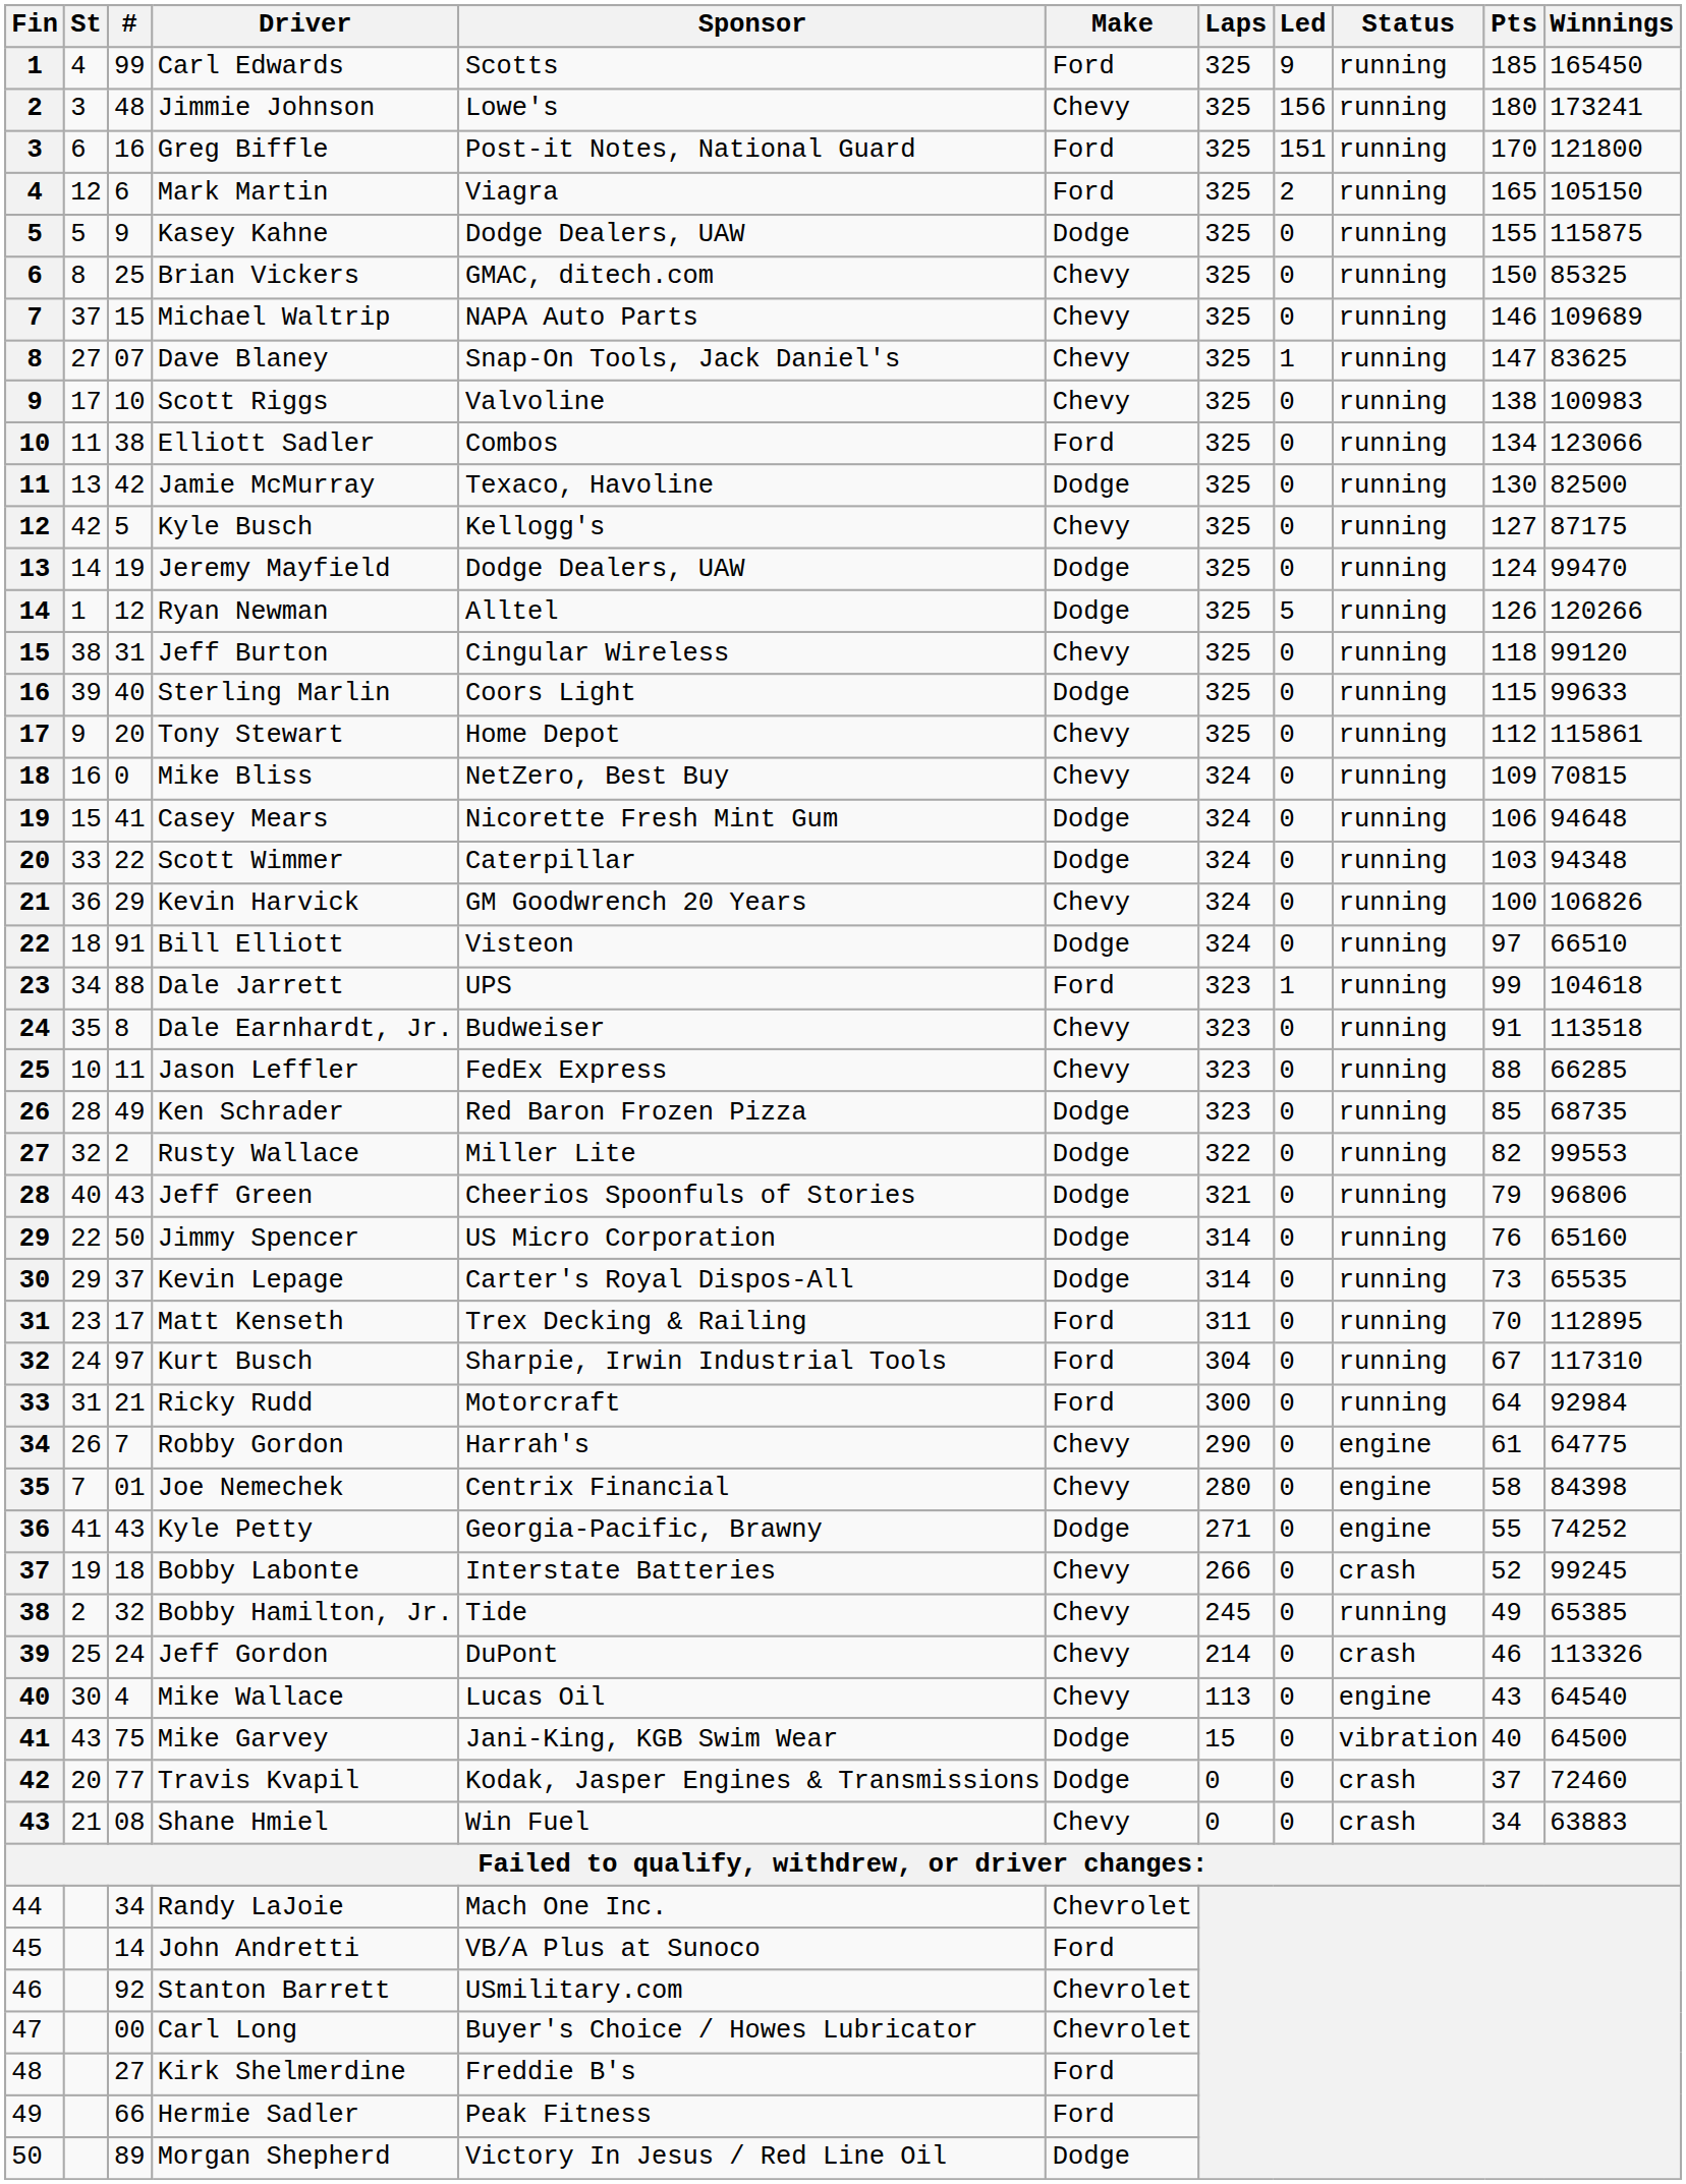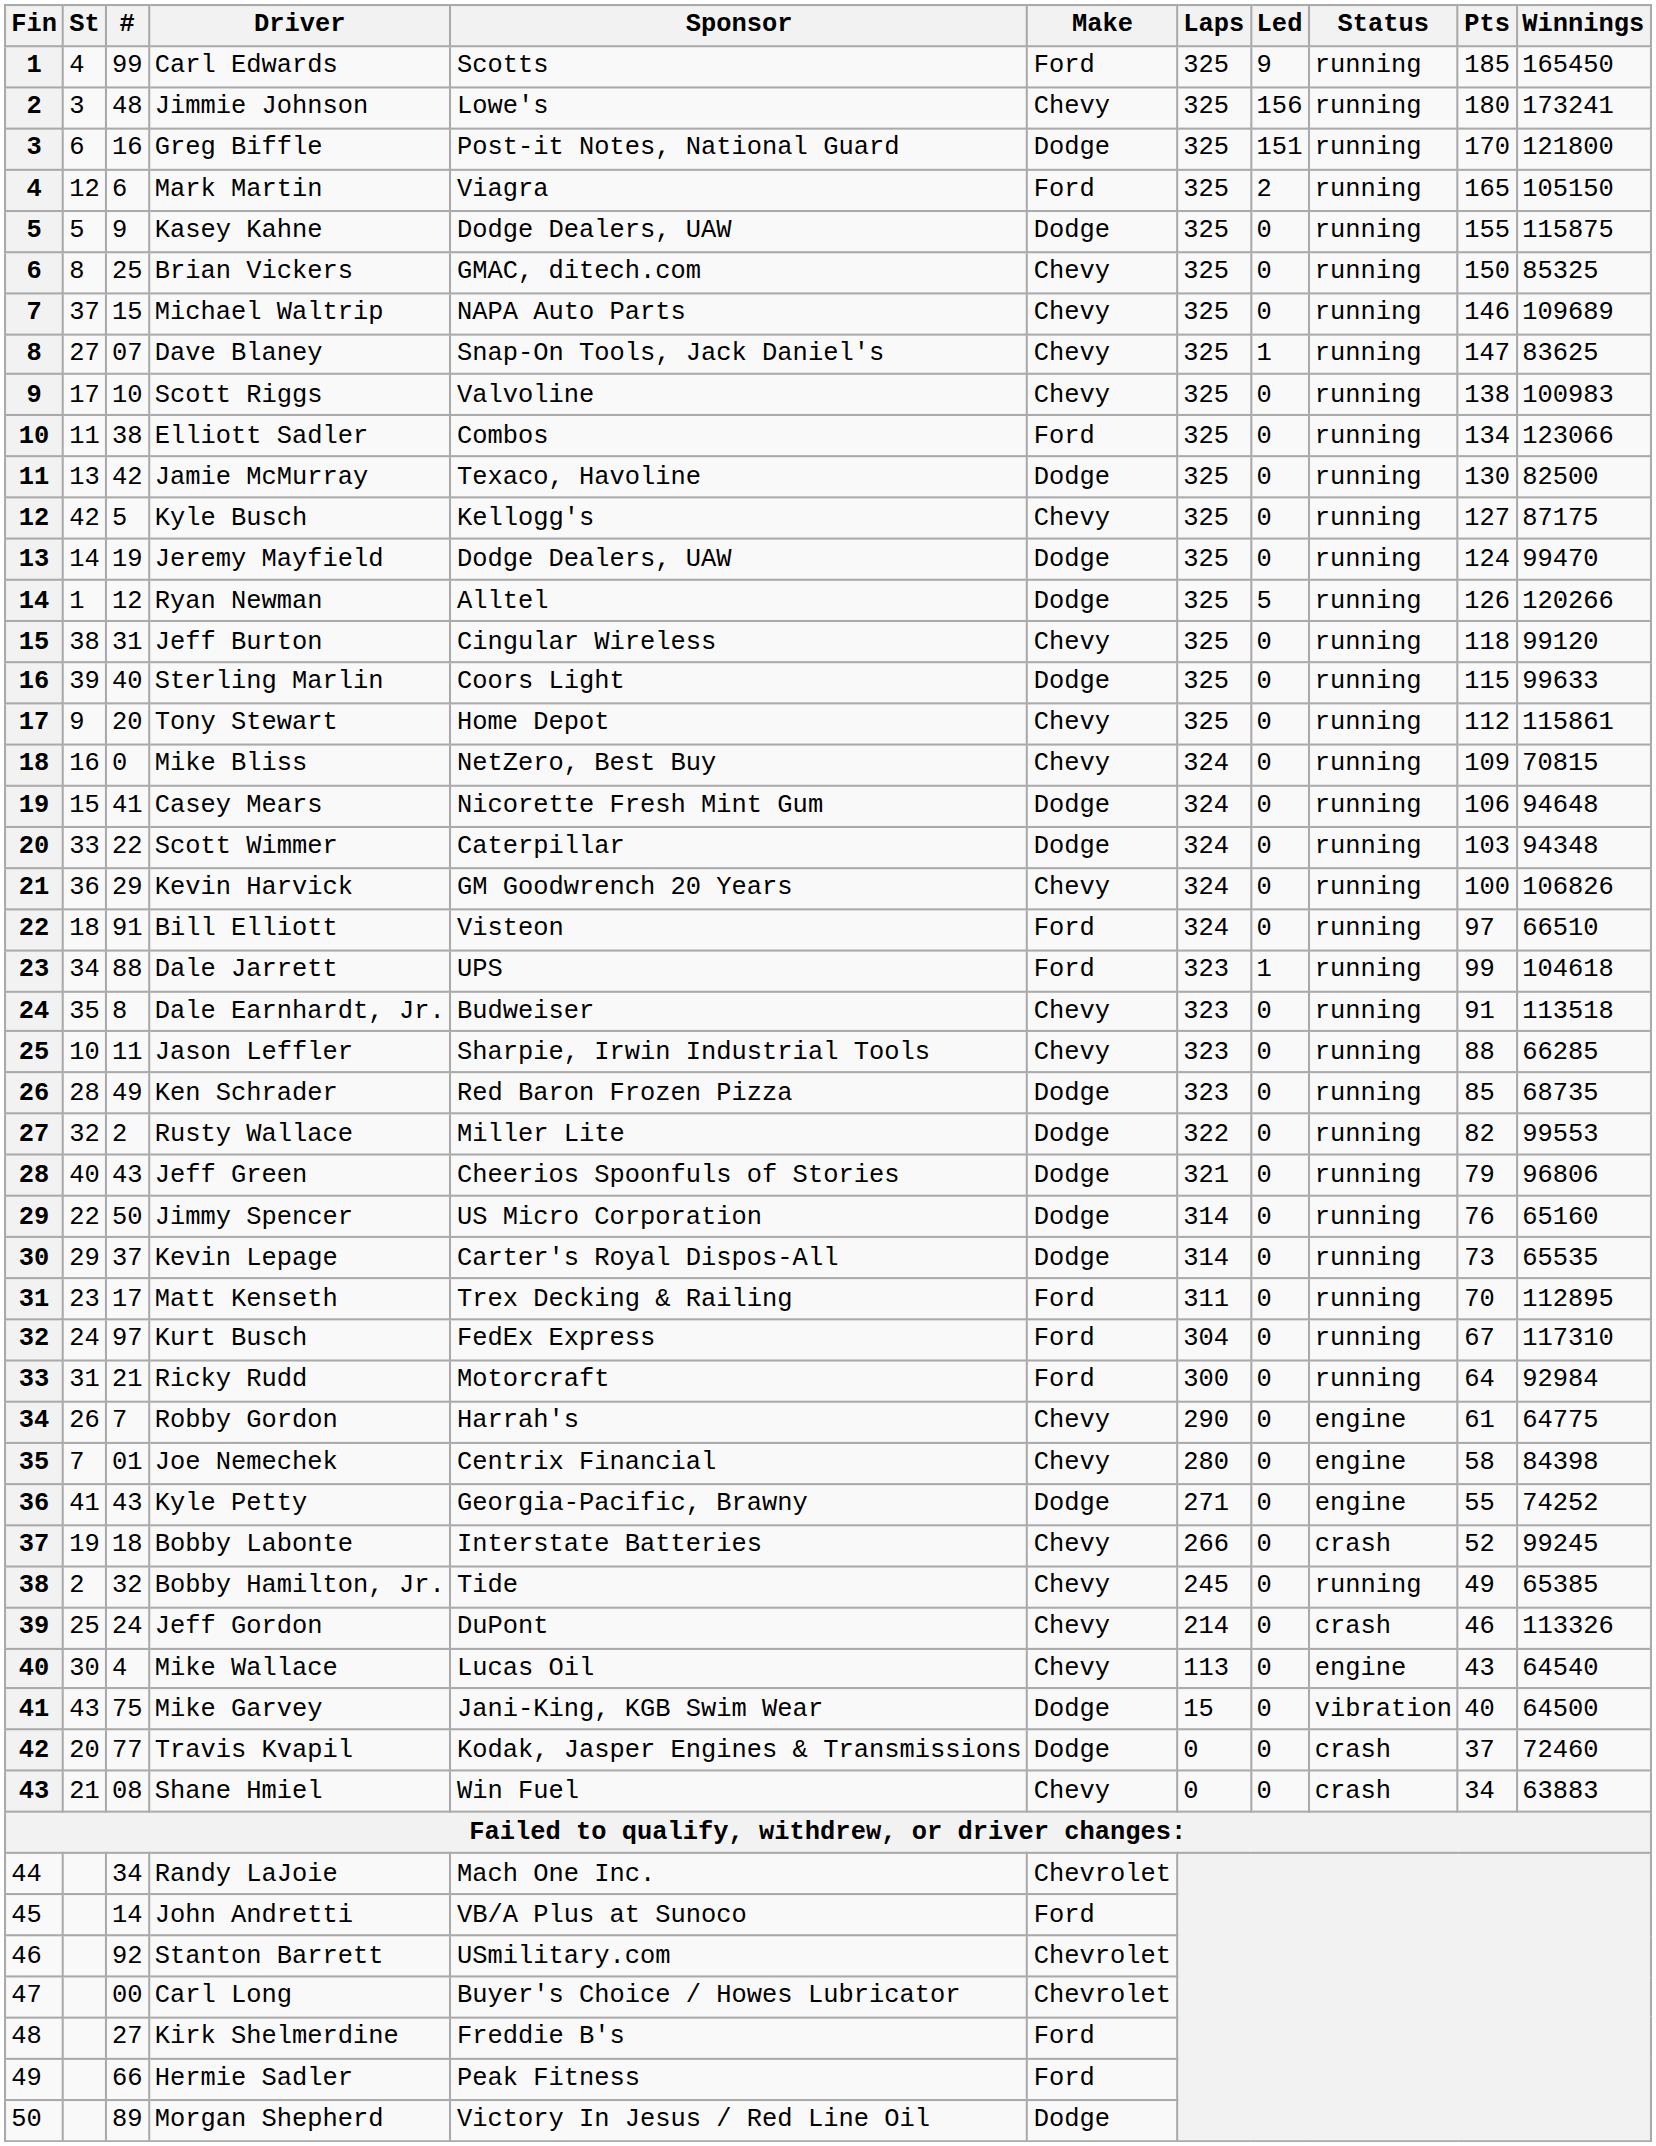Greg Biffle | Make: Ford -> Dodge
Bill Elliott | Make: Dodge -> Ford
Jason Leffler | Sponsor: FedEx Express -> Sharpie, Irwin Industrial Tools
Kurt Busch | Sponsor: Sharpie, Irwin Industrial Tools -> FedEx Express
